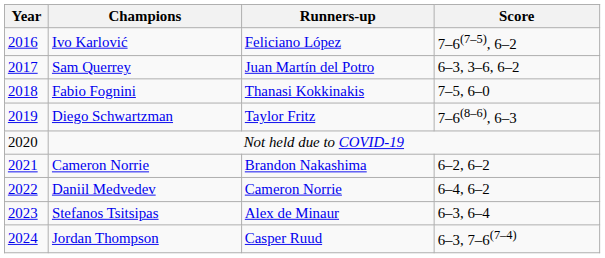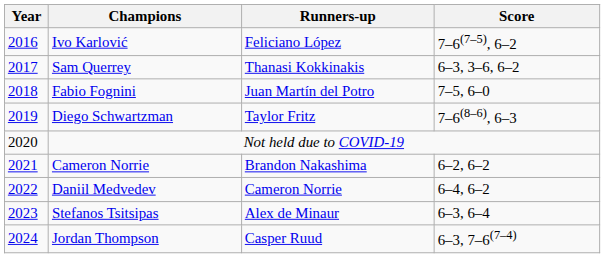Sam Querrey | Runners-up: Juan Martín del Potro -> Thanasi Kokkinakis
Fabio Fognini | Runners-up: Thanasi Kokkinakis -> Juan Martín del Potro
